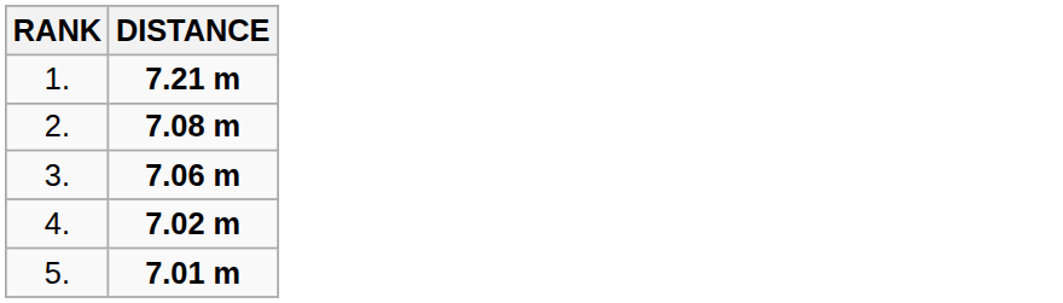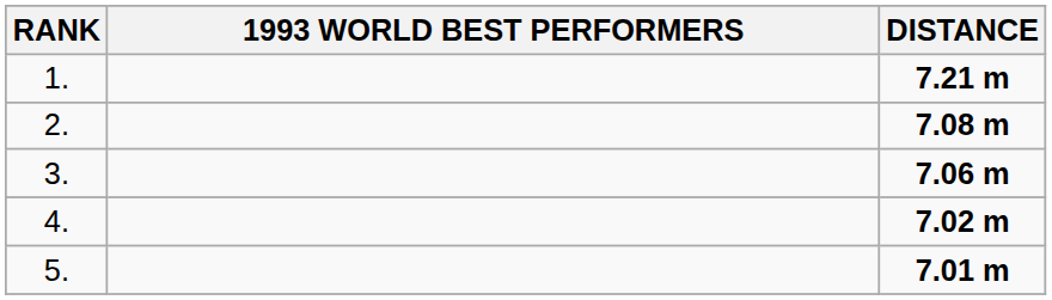+ column: 1993 WORLD BEST PERFORMERS
